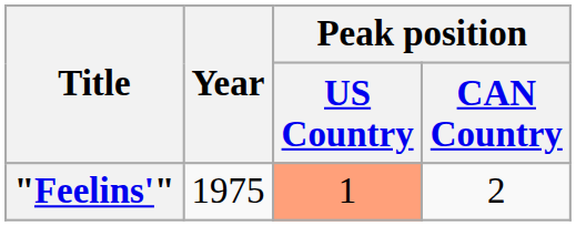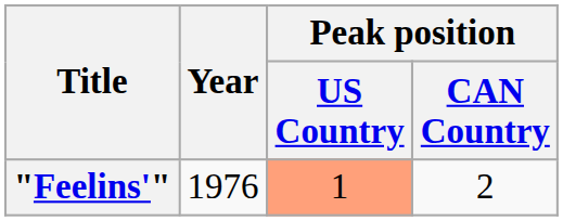"Feelins'" | Year: 1975 -> 1976
